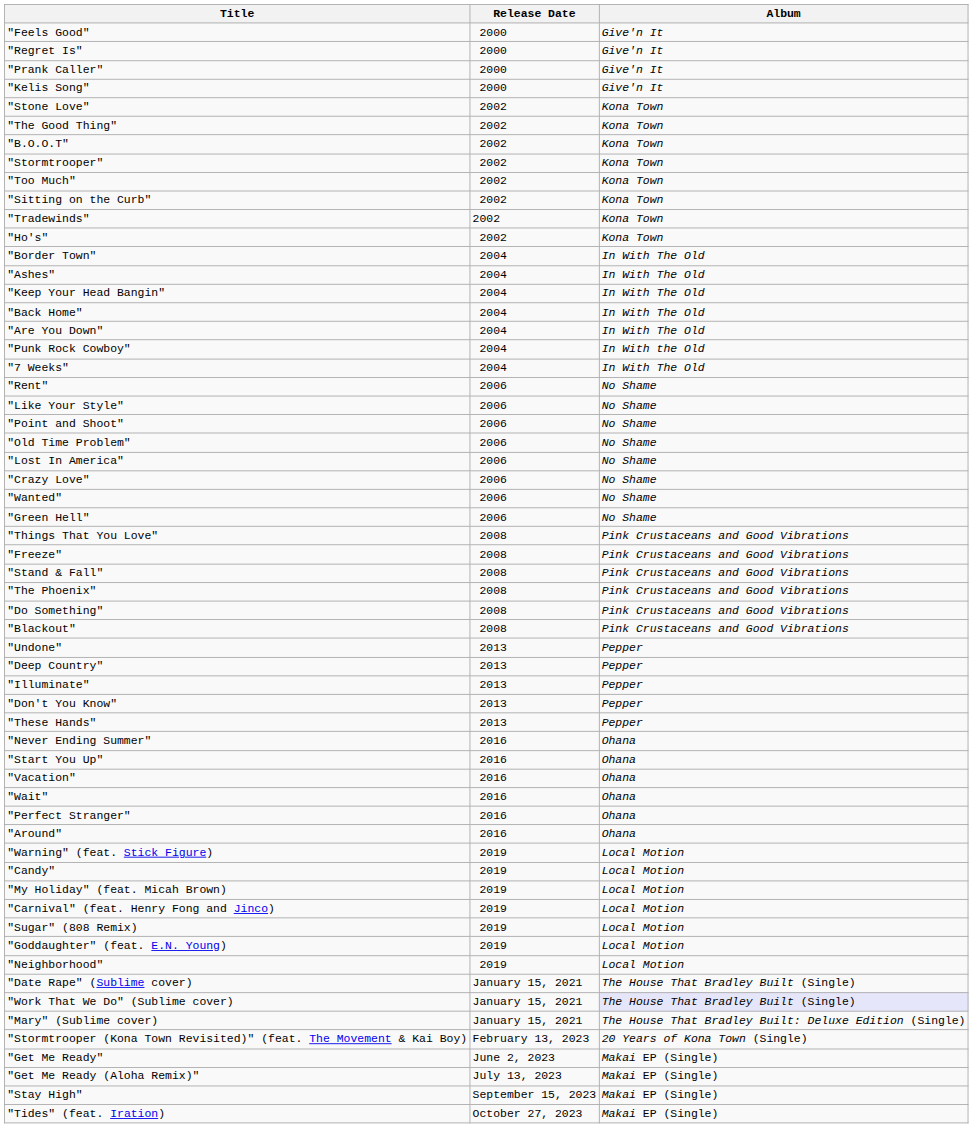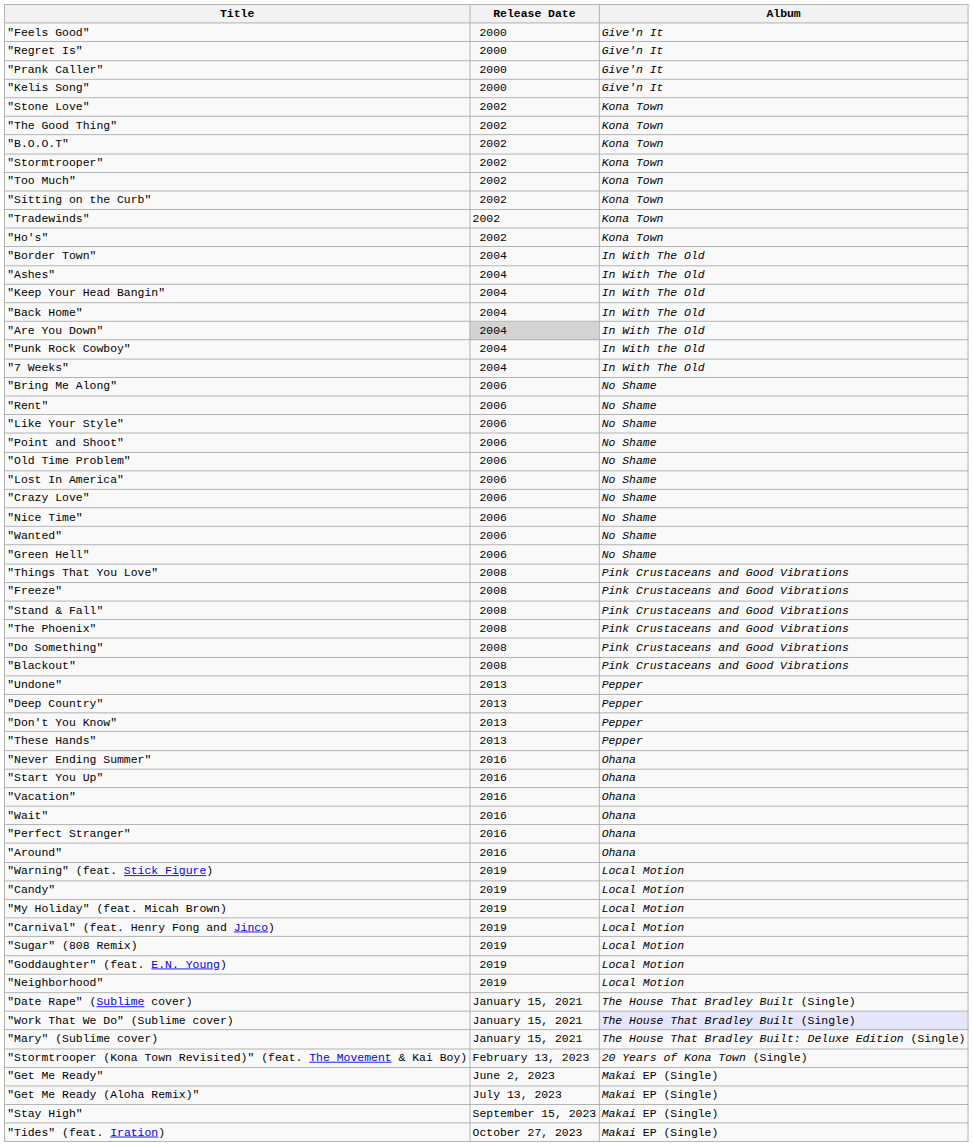"Are You Down" | Release Date: no background -> lightgrey background
+ row: "Bring Me Along" | 2006 | No Shame
+ row: "Nice Time" | 2006 | No Shame
- row: "Illuminate" | 2013 | Pepper
